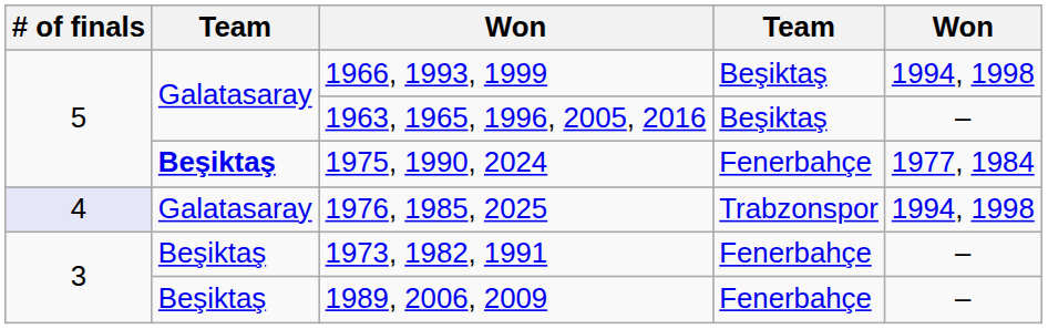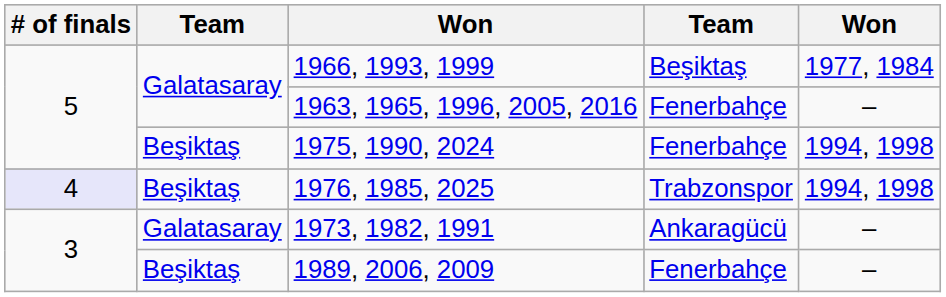1966, 1993, 1999 | column 5: 1994, 1998 -> 1977, 1984
1963, 1965, 1996, 2005, 2016 | column 4: Beşiktaş -> Fenerbahçe
1975, 1990, 2024 | column 2: bold -> normal
1975, 1990, 2024 | column 5: 1977, 1984 -> 1994, 1998
1976, 1985, 2025 | column 2: Galatasaray -> Beşiktaş
1973, 1982, 1991 | column 2: Beşiktaş -> Galatasaray
1973, 1982, 1991 | column 4: Fenerbahçe -> Ankaragücü
